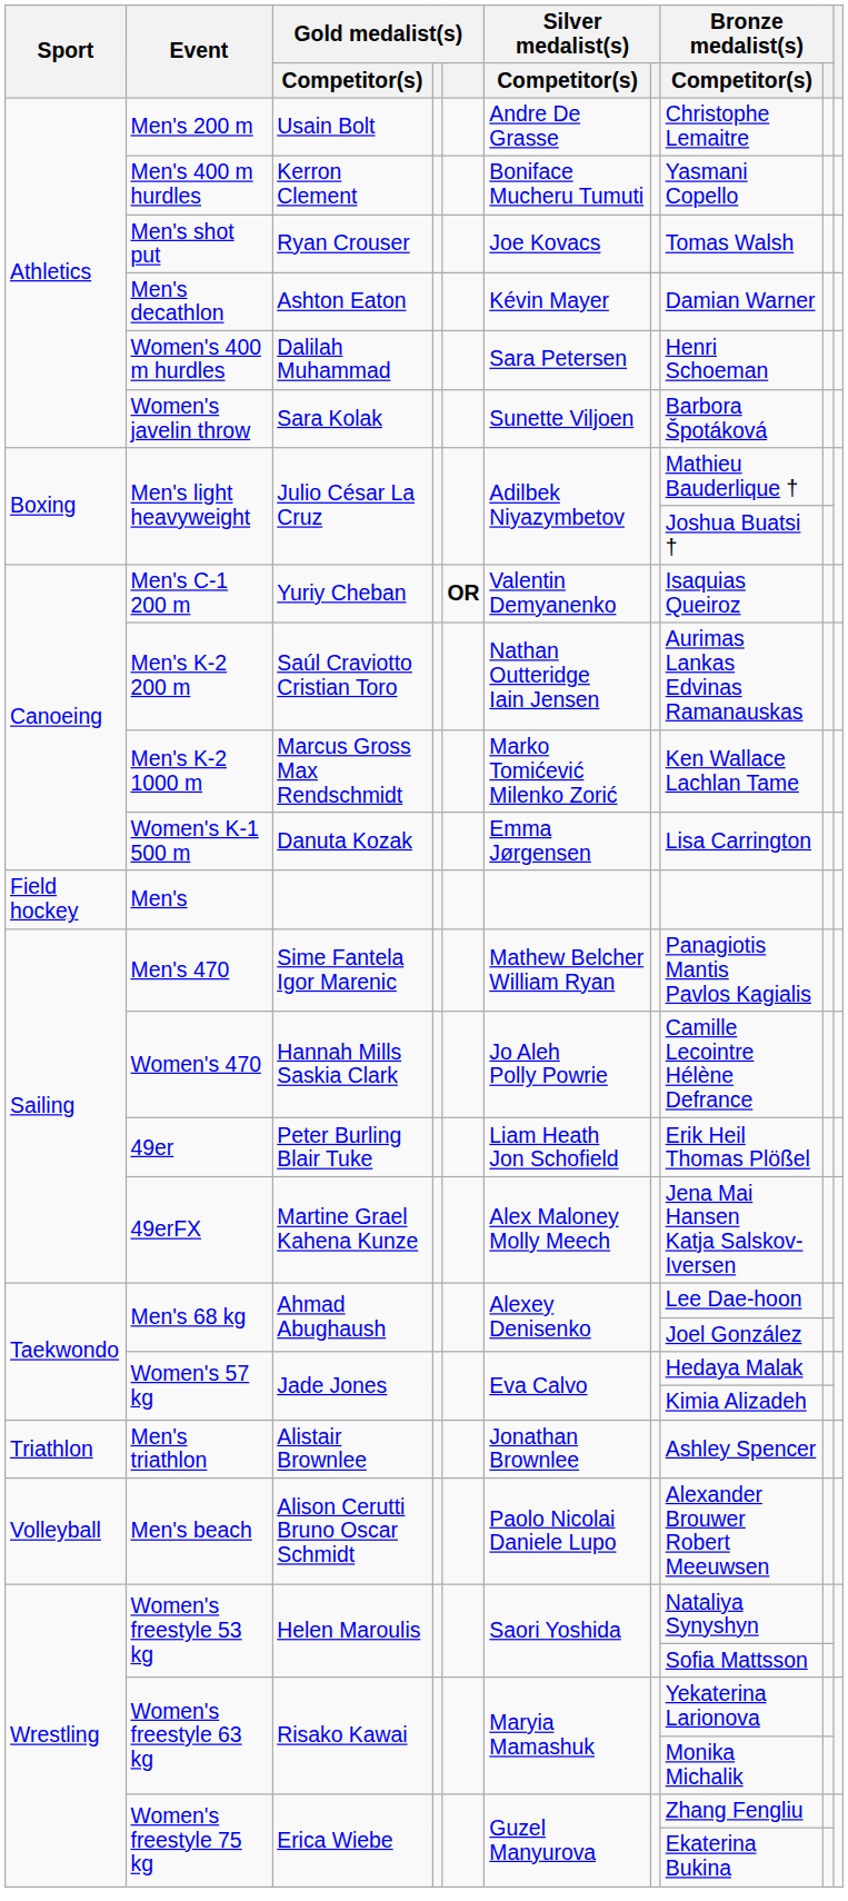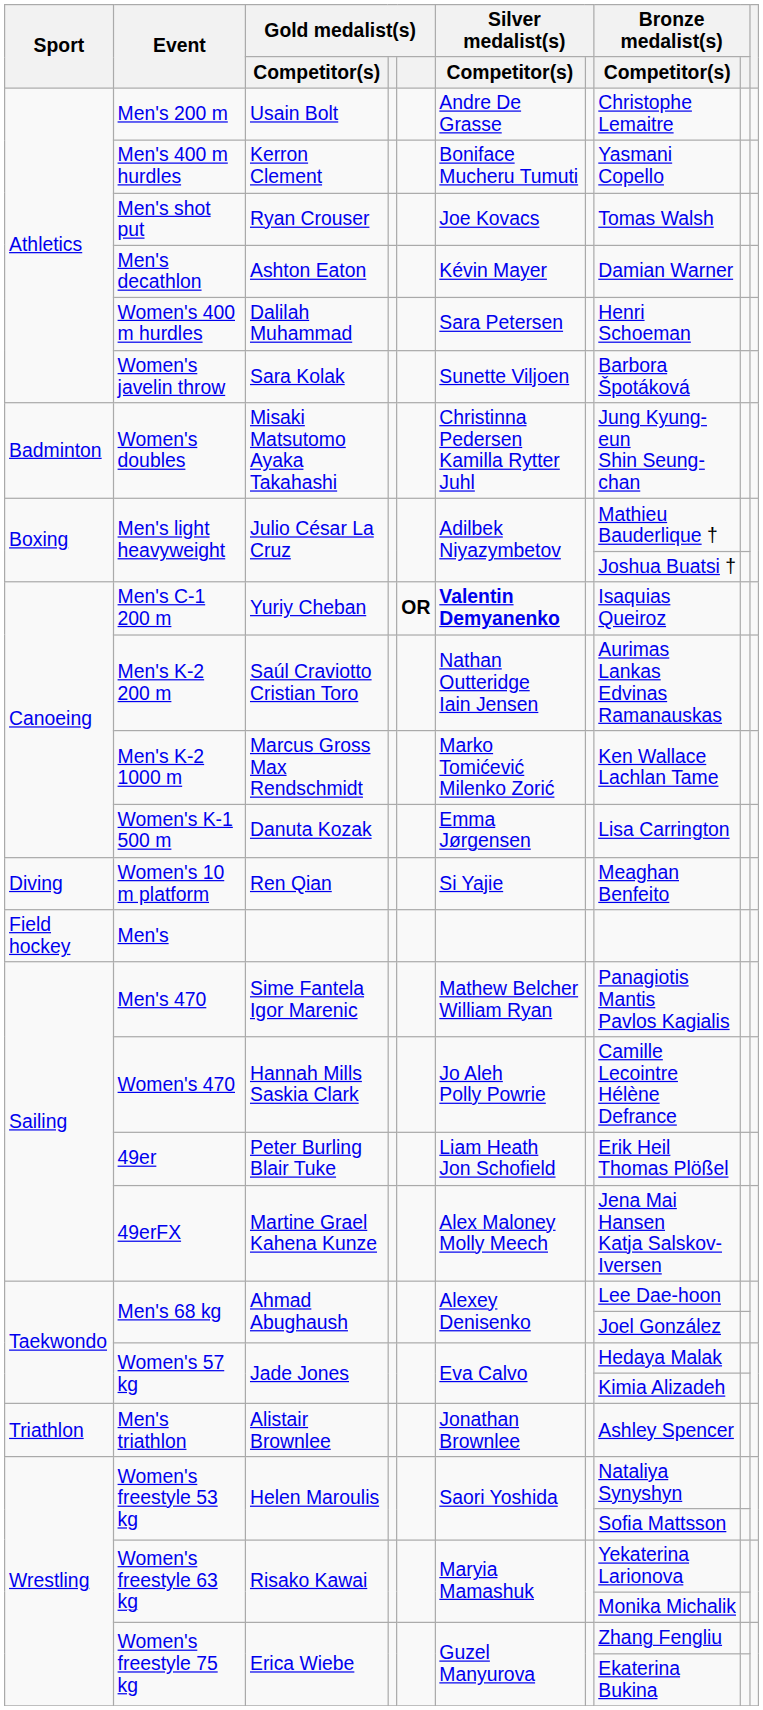+ row: Badminton | Women's doubles | Misaki Matsutomo Ayaka Takahashi | Christinna Pedersen Kamilla Rytter Juhl | Jung Kyung-eun Shin Seung-chan
Men's C-1 200 m | Silver medalist(s) / Competitor(s): normal -> bold
+ row: Diving | Women's 10 m platform | Ren Qian | Si Yajie | Meaghan Benfeito
- row: Volleyball | Men's beach | Alison Cerutti Bruno Oscar Schmidt | Paolo Nicolai Daniele Lupo | Alexander Brouwer Robert Meeuwsen
